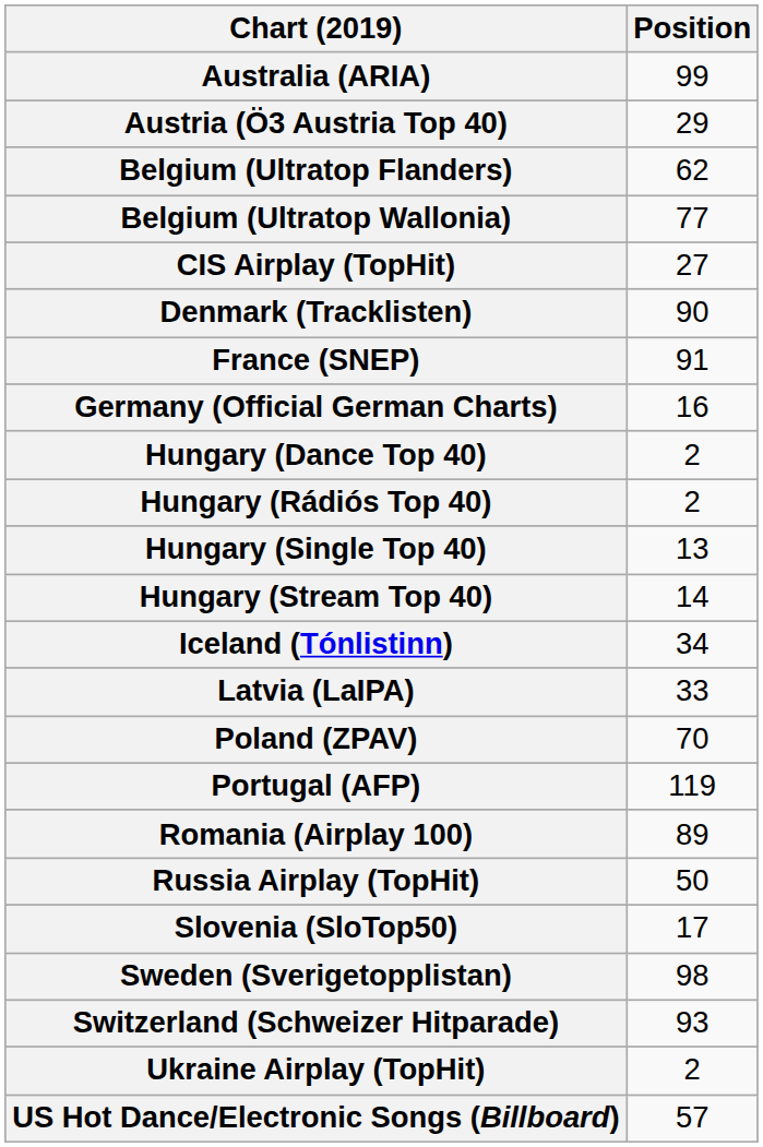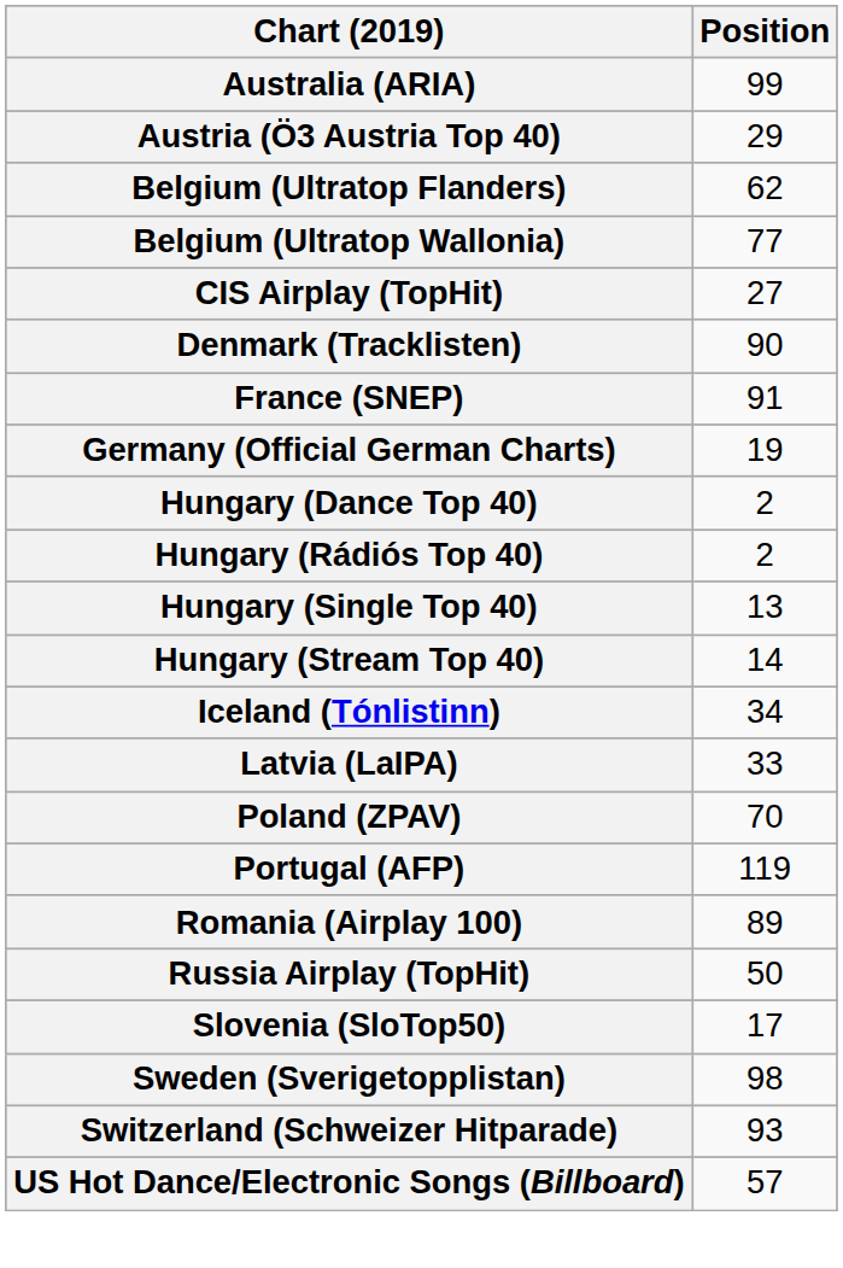Germany (Official German Charts) | Position: 16 -> 19
- row: Ukraine Airplay (TopHit) | 2
